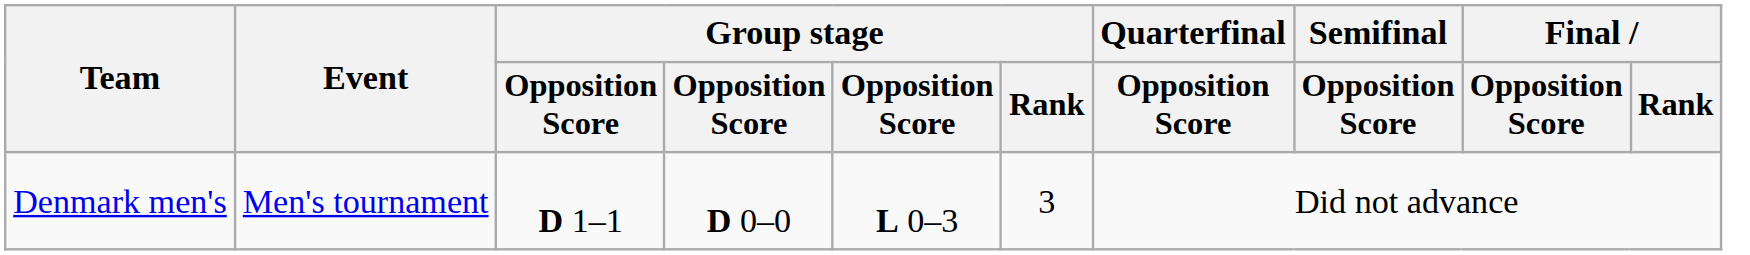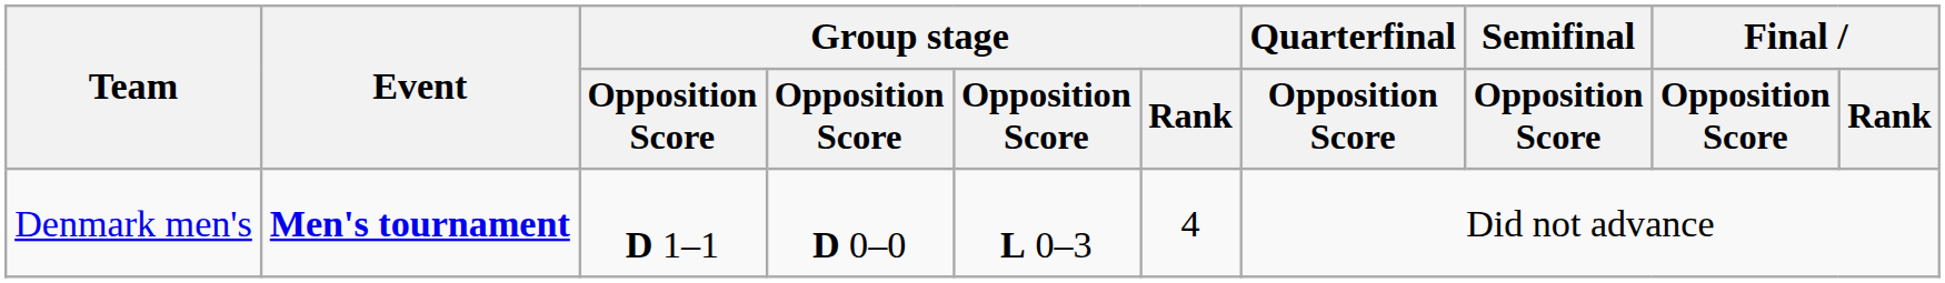Denmark men's | Event: normal -> bold
Denmark men's | Group stage / Rank: 3 -> 4
